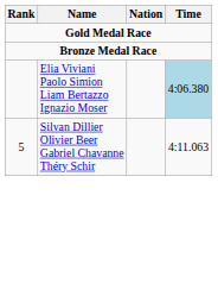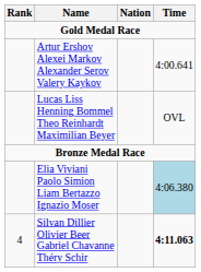+ row: Artur Ershov Alexei Markov Alexander Serov Valery Kaykov | 4:00.641
+ row: Lucas Liss Henning Bommel Theo Reinhardt Maximilian Beyer | OVL
Silvan Dillier Olivier Beer Gabriel Chavanne Théry Schir | Rank: 5 -> 4
Silvan Dillier Olivier Beer Gabriel Chavanne Théry Schir | Time: normal -> bold
